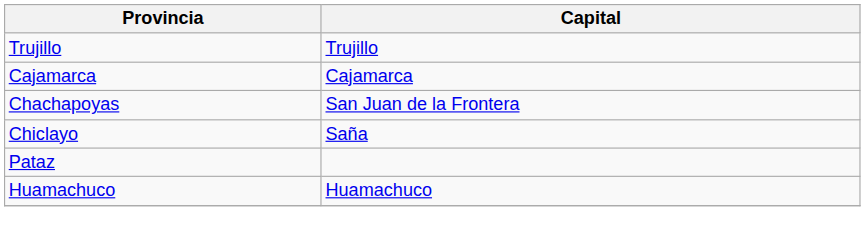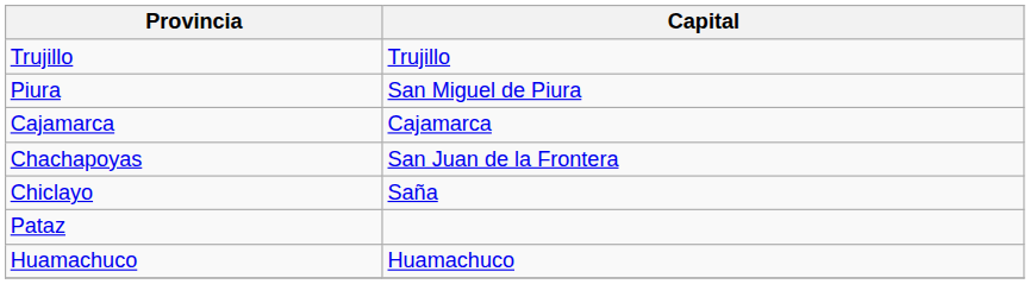+ row: Piura | San Miguel de Piura
